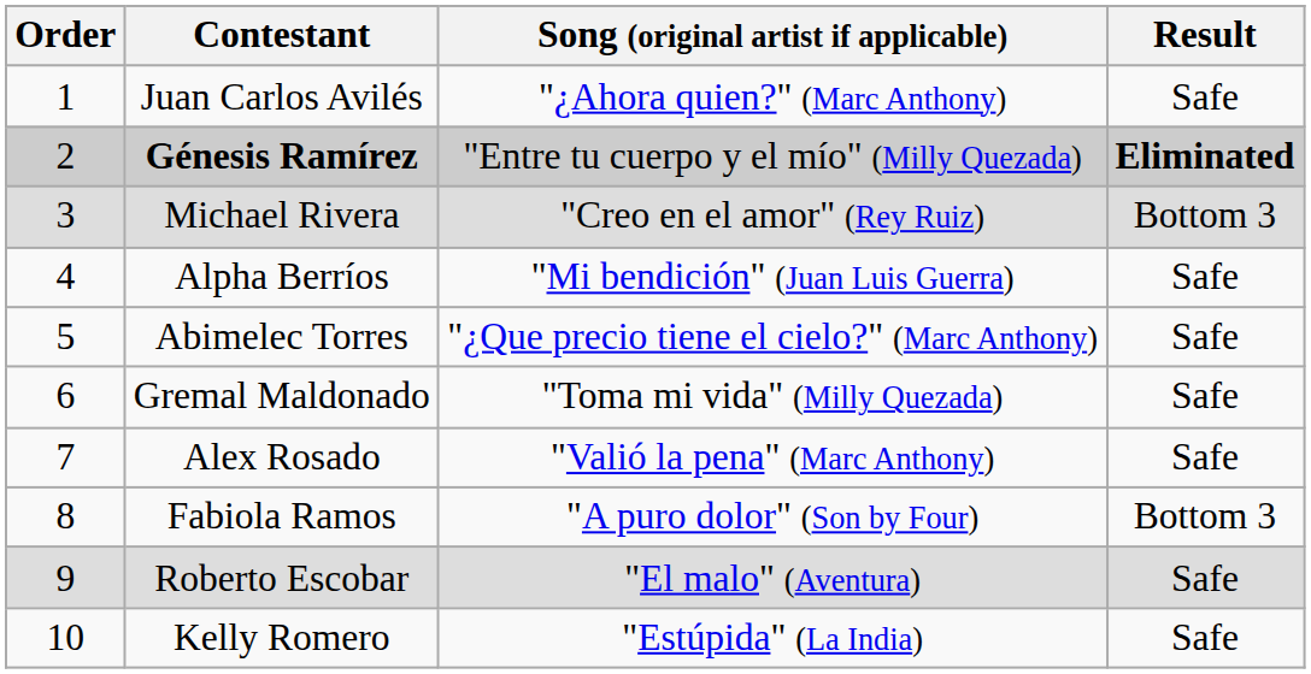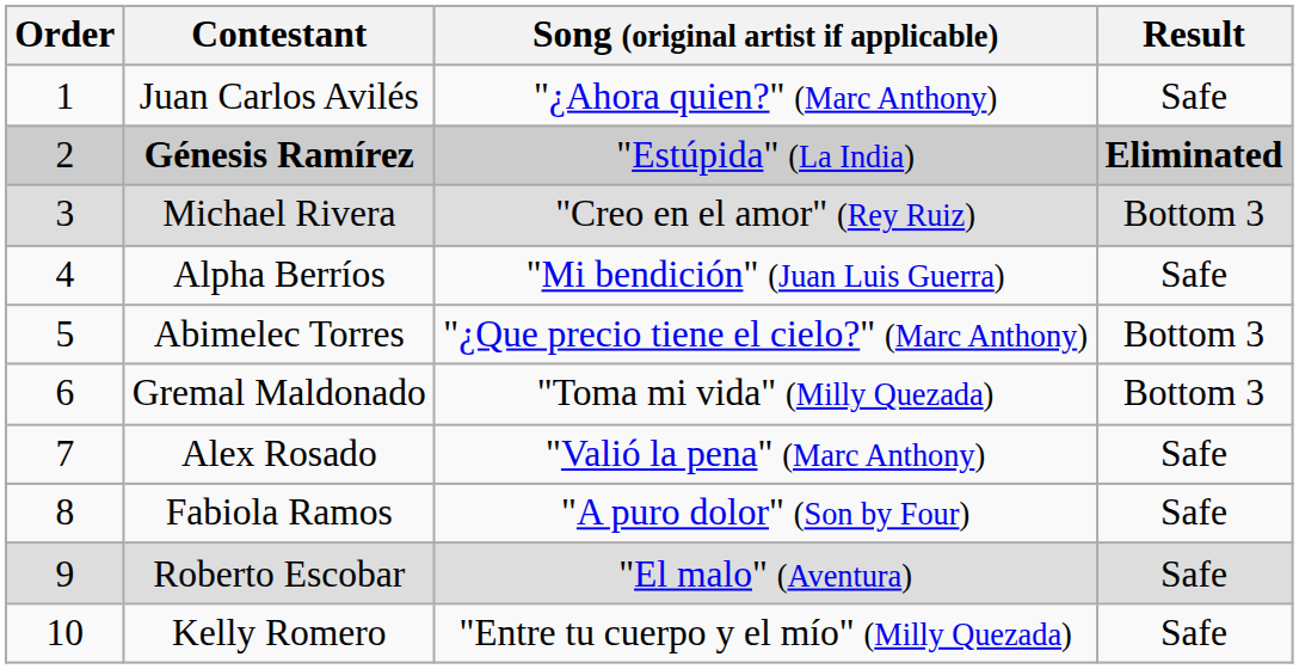Génesis Ramírez | Song (original artist if applicable): "Entre tu cuerpo y el mío" (Milly Quezada) -> "Estúpida" (La India)
Abimelec Torres | Result: Safe -> Bottom 3
Gremal Maldonado | Result: Safe -> Bottom 3
Fabiola Ramos | Result: Bottom 3 -> Safe
Kelly Romero | Song (original artist if applicable): "Estúpida" (La India) -> "Entre tu cuerpo y el mío" (Milly Quezada)
